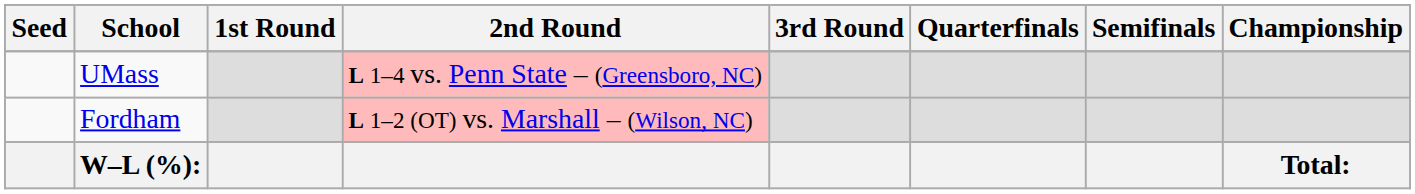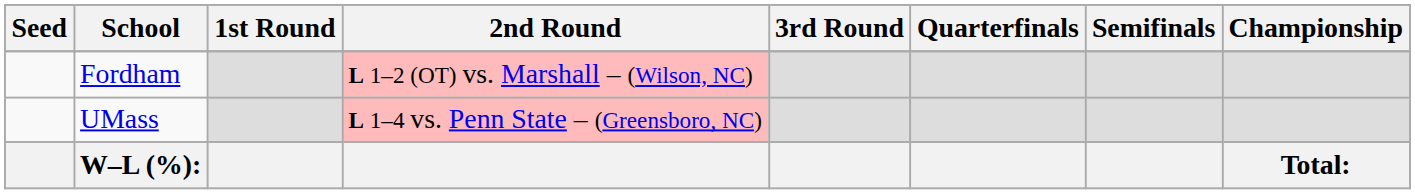rows swapped: Fordham <-> UMass
